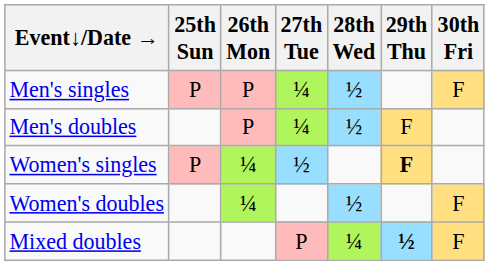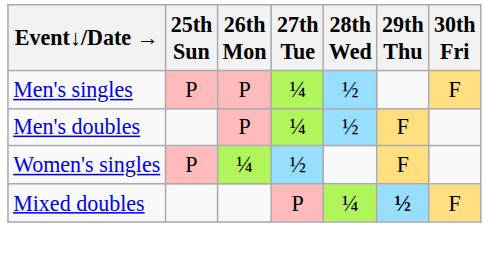Women's singles | 29th Thu: bold -> normal
- row: Women's doubles | ¼ | ½ | F
